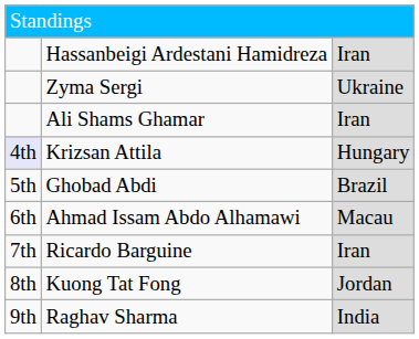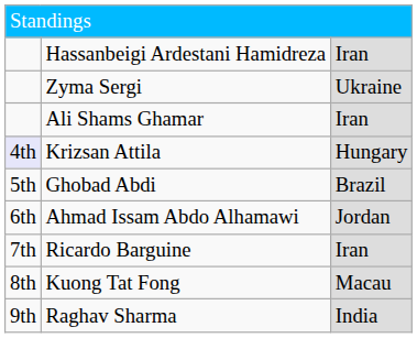Ahmad Issam Abdo Alhamawi | column 3: Macau -> Jordan
Kuong Tat Fong | column 3: Jordan -> Macau
